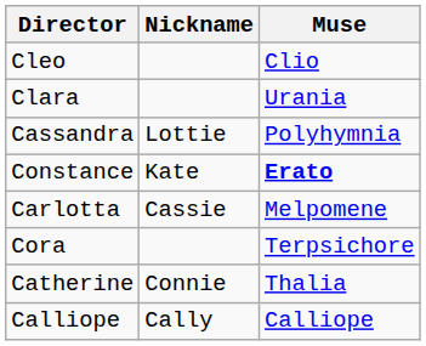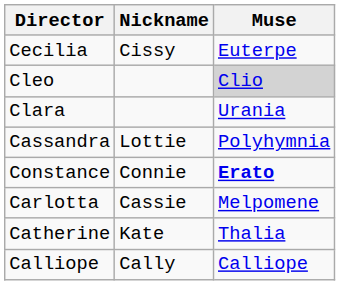+ row: Cecilia | Cissy | Euterpe
Cleo | Muse: no background -> lightgrey background
Constance | Nickname: Kate -> Connie
- row: Cora | Terpsichore
Catherine | Nickname: Connie -> Kate
